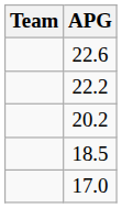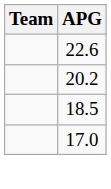- row: 22.2
